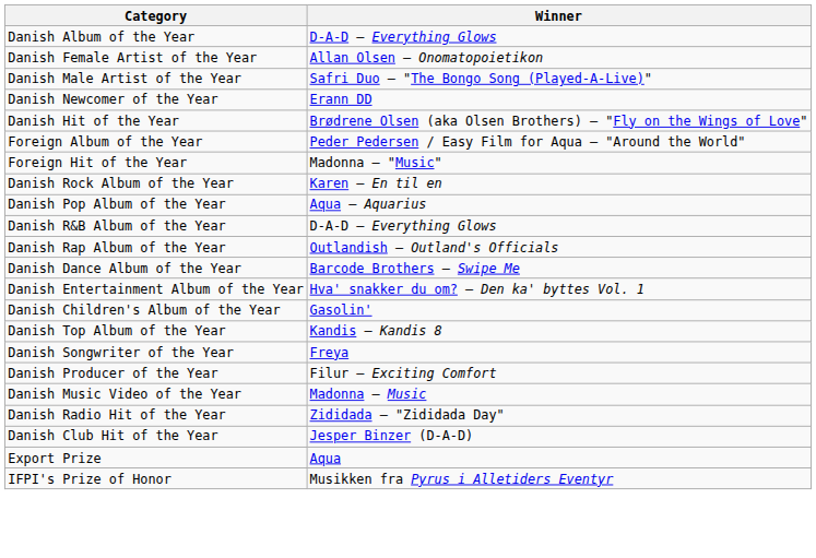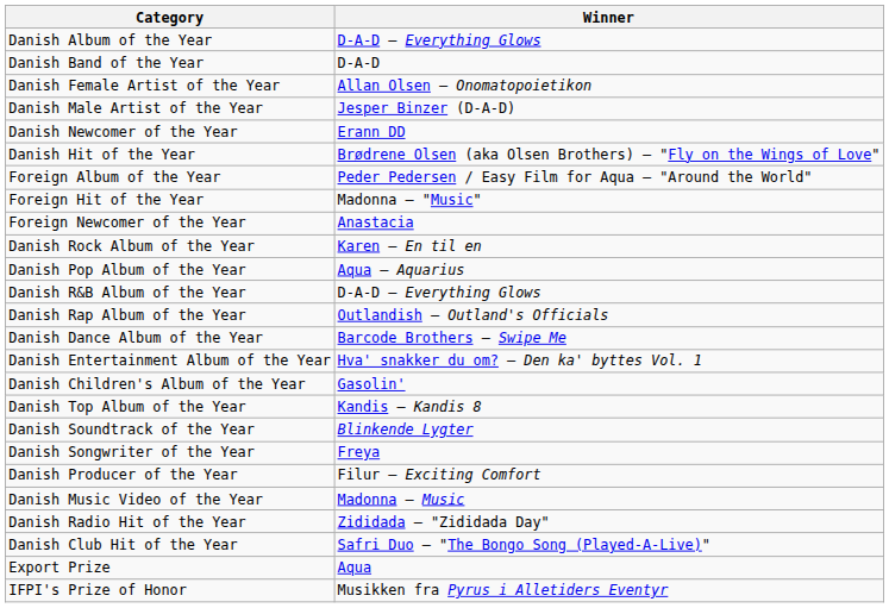+ row: Danish Band of the Year | D-A-D
Danish Male Artist of the Year | Winner: Safri Duo – "The Bongo Song (Played-A-Live)" -> Jesper Binzer (D-A-D)
+ row: Foreign Newcomer of the Year | Anastacia
+ row: Danish Soundtrack of the Year | Blinkende Lygter
Danish Club Hit of the Year | Winner: Jesper Binzer (D-A-D) -> Safri Duo – "The Bongo Song (Played-A-Live)"
